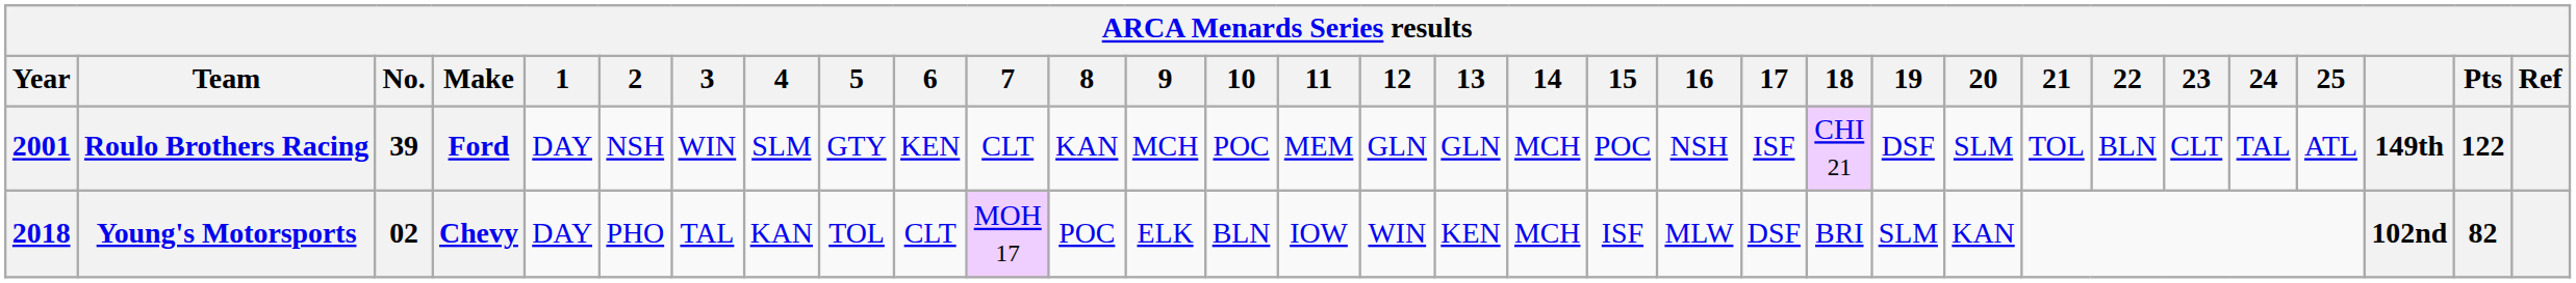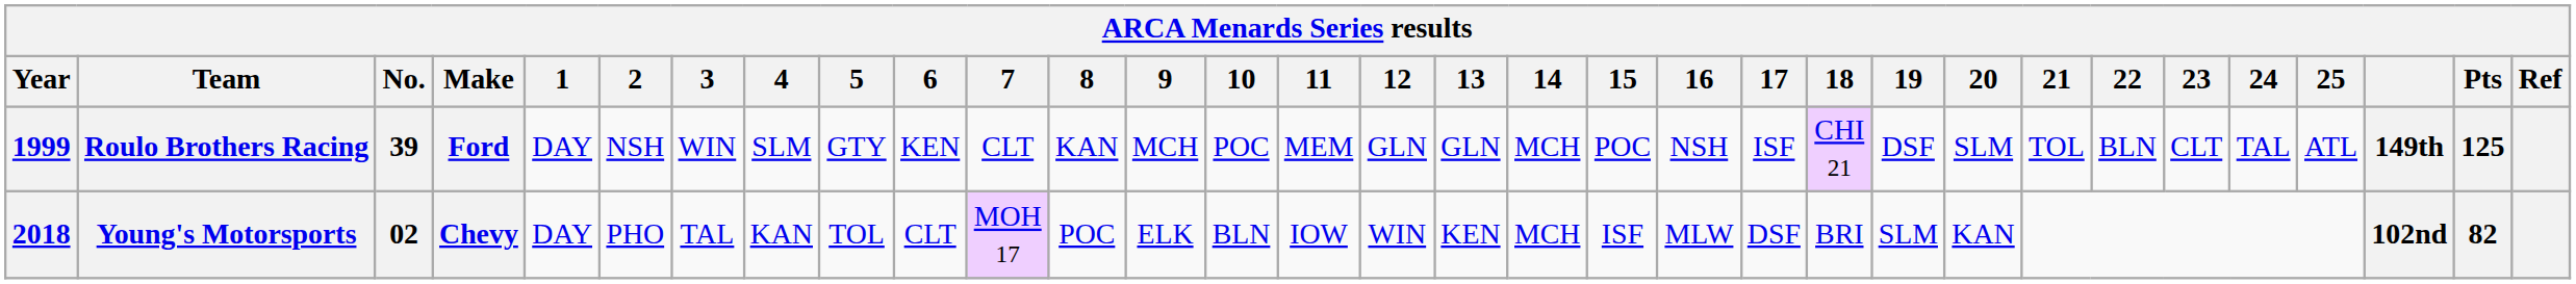Roulo Brothers Racing | Year: 2001 -> 1999
Roulo Brothers Racing | Pts: 122 -> 125
